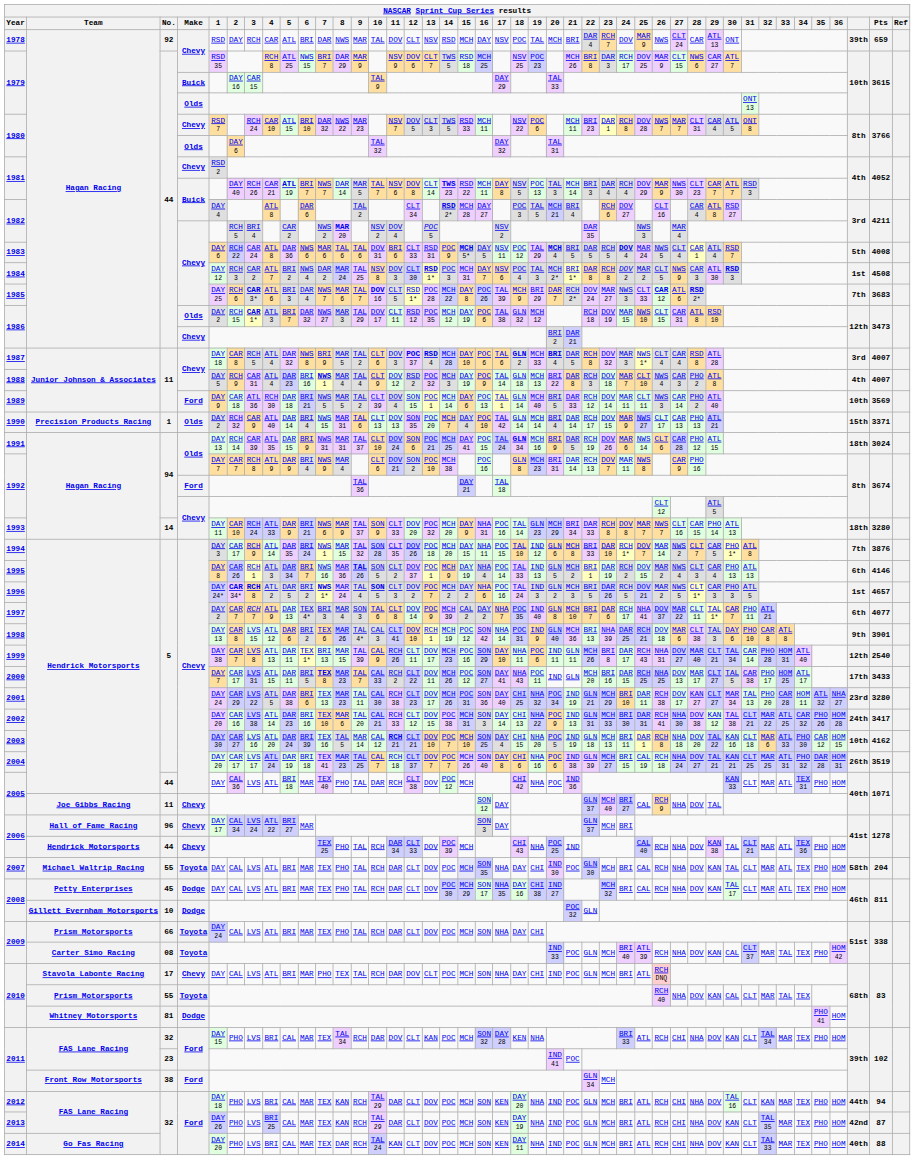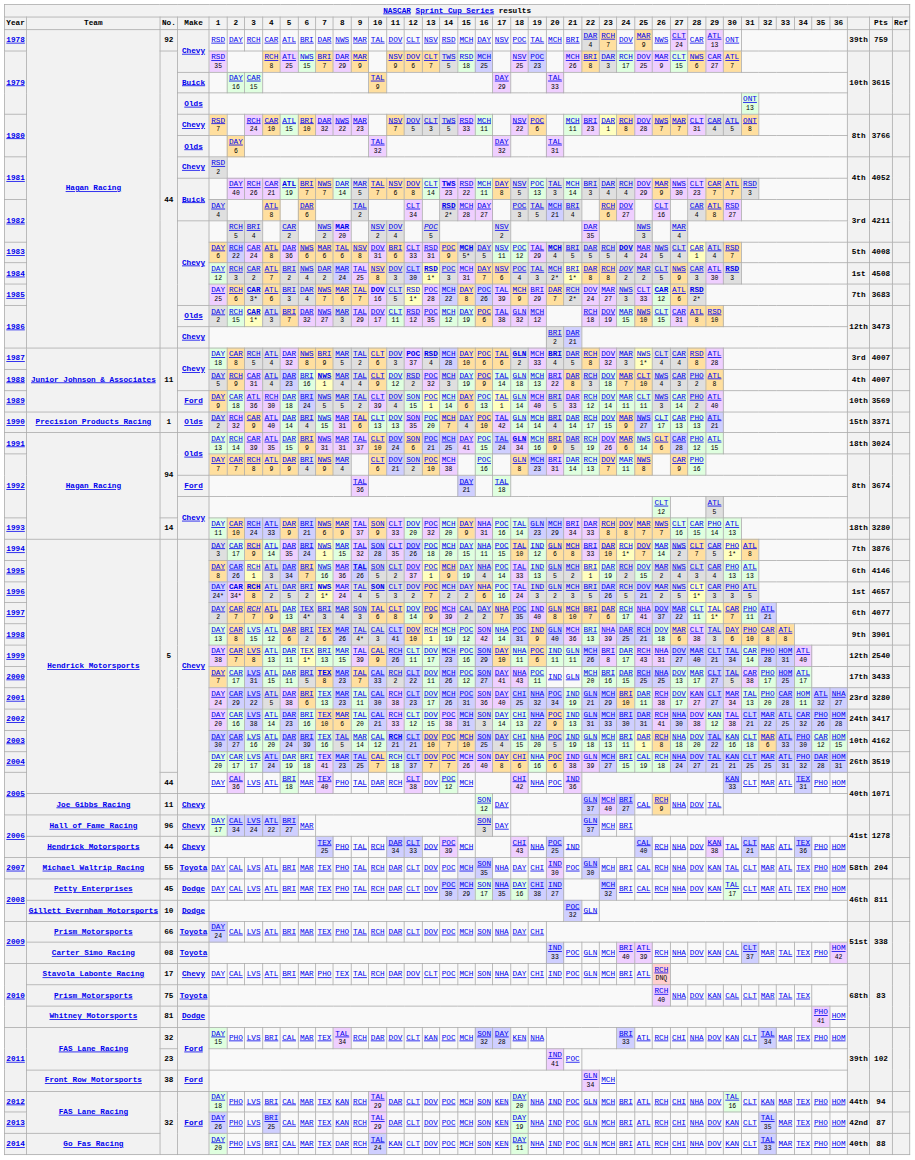1978 | Pts: 659 -> 759
1983 | 9: TAL 6 -> NSV 8
1989 | 6: BRI 21 -> BRI 24
2010 / Toyota | No.: 55 -> 75
